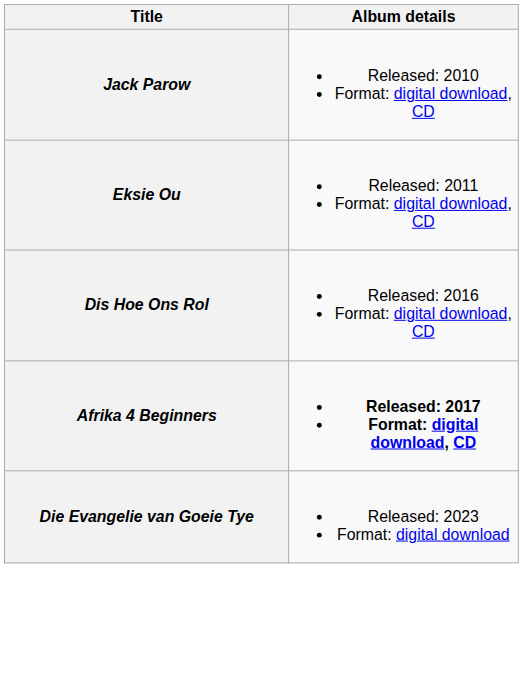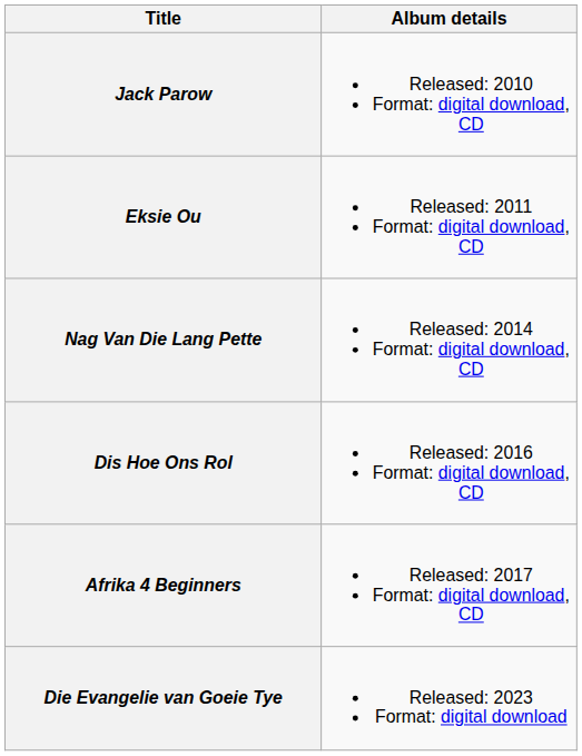+ row: Nag Van Die Lang Pette | Released: 2014 Format: digital download, CD
Afrika 4 Beginners | Album details: bold -> normal
